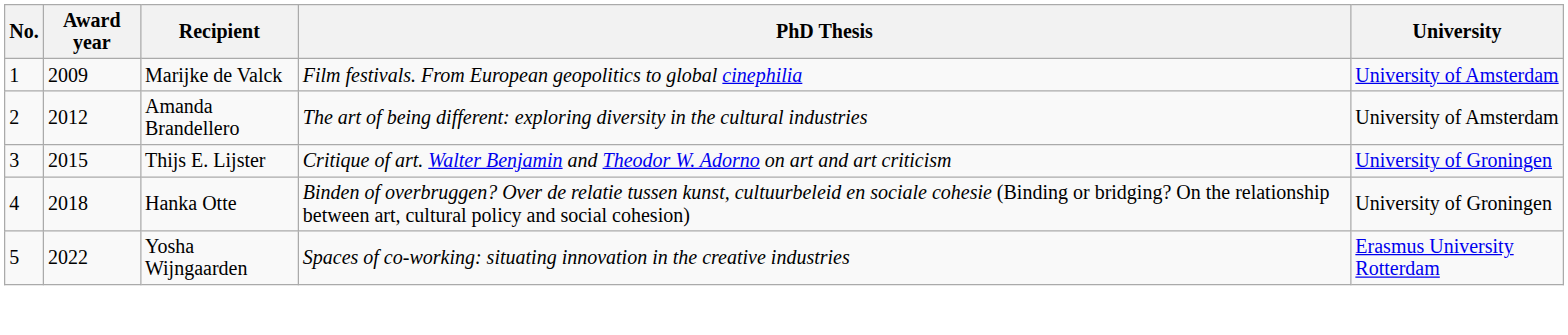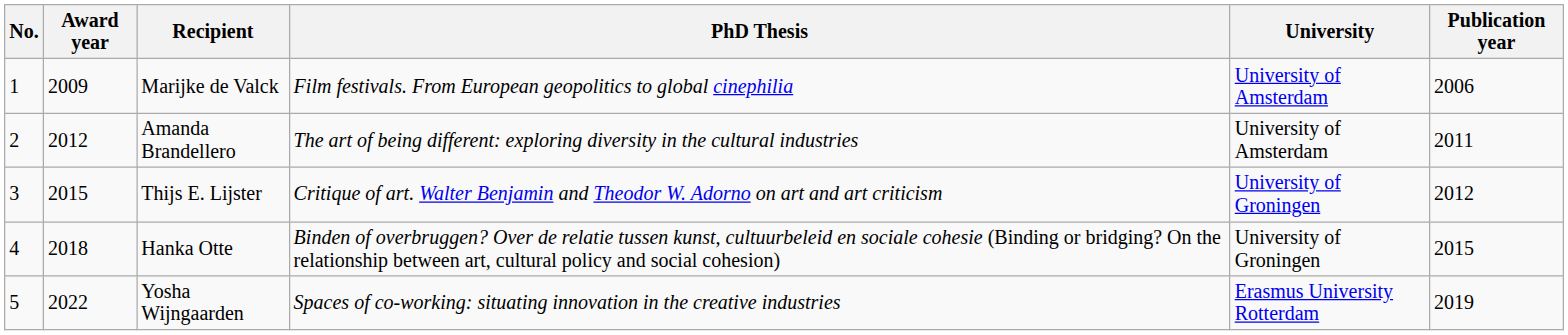+ column: Publication year | 2006 | 2011 | 2012 | 2015 | 2019
